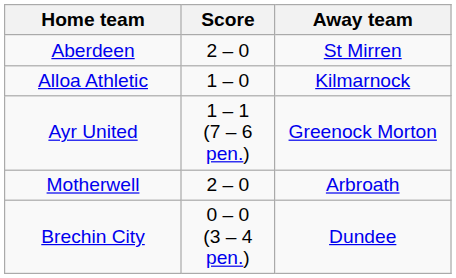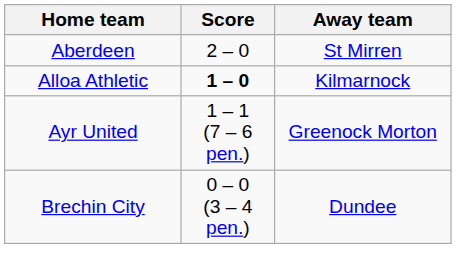Alloa Athletic | Score: normal -> bold
- row: Motherwell | 2 – 0 | Arbroath
